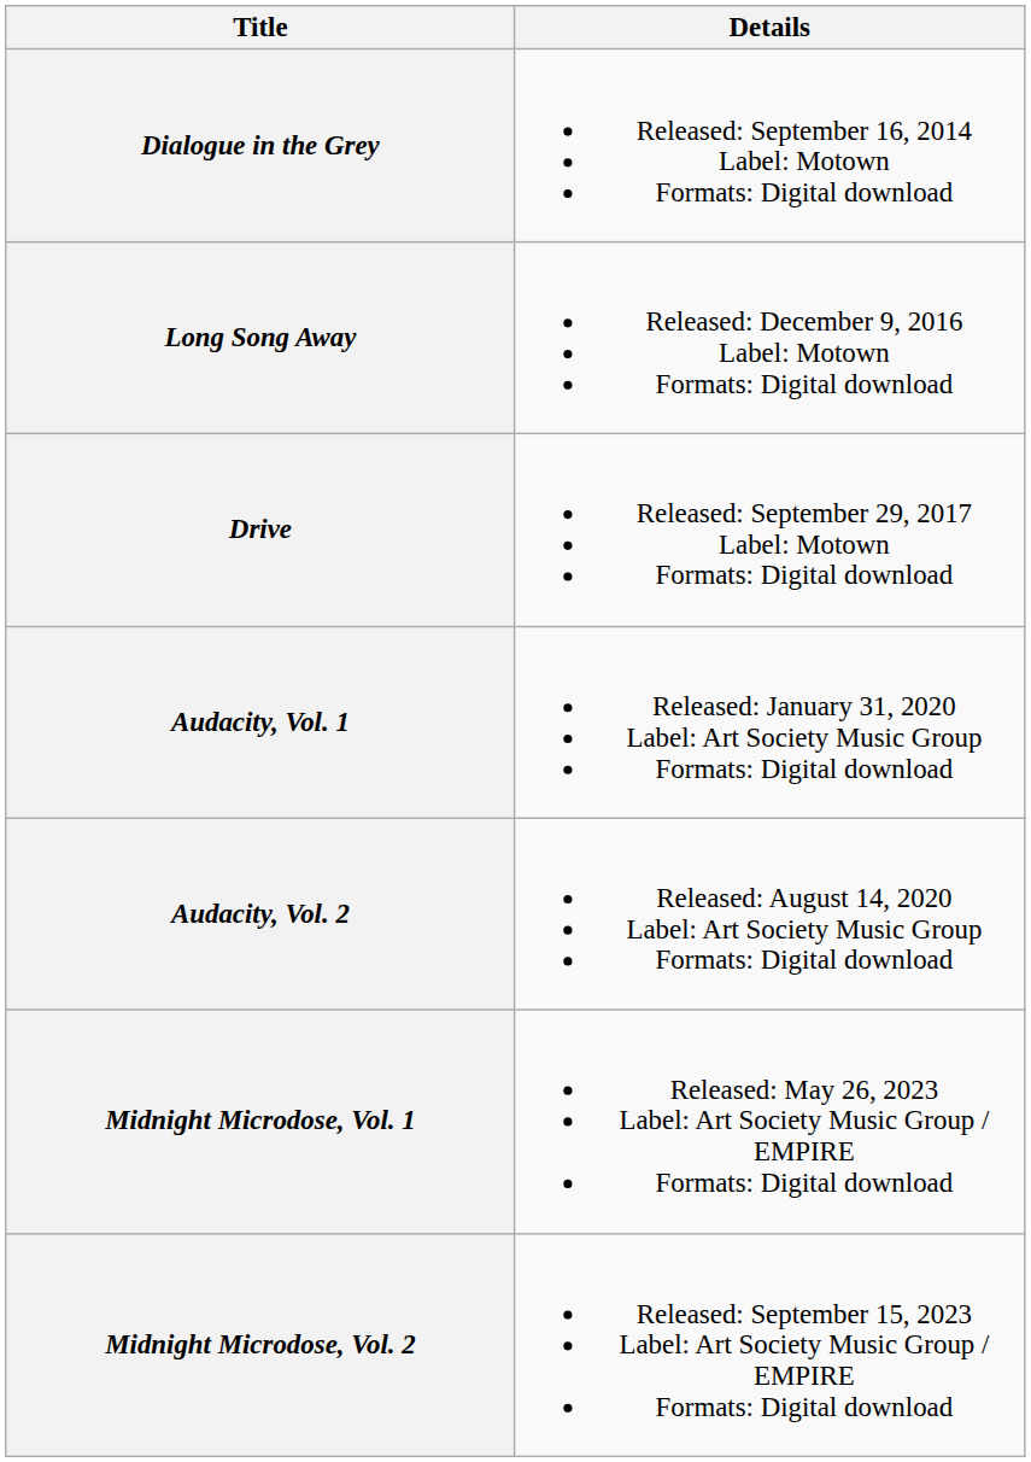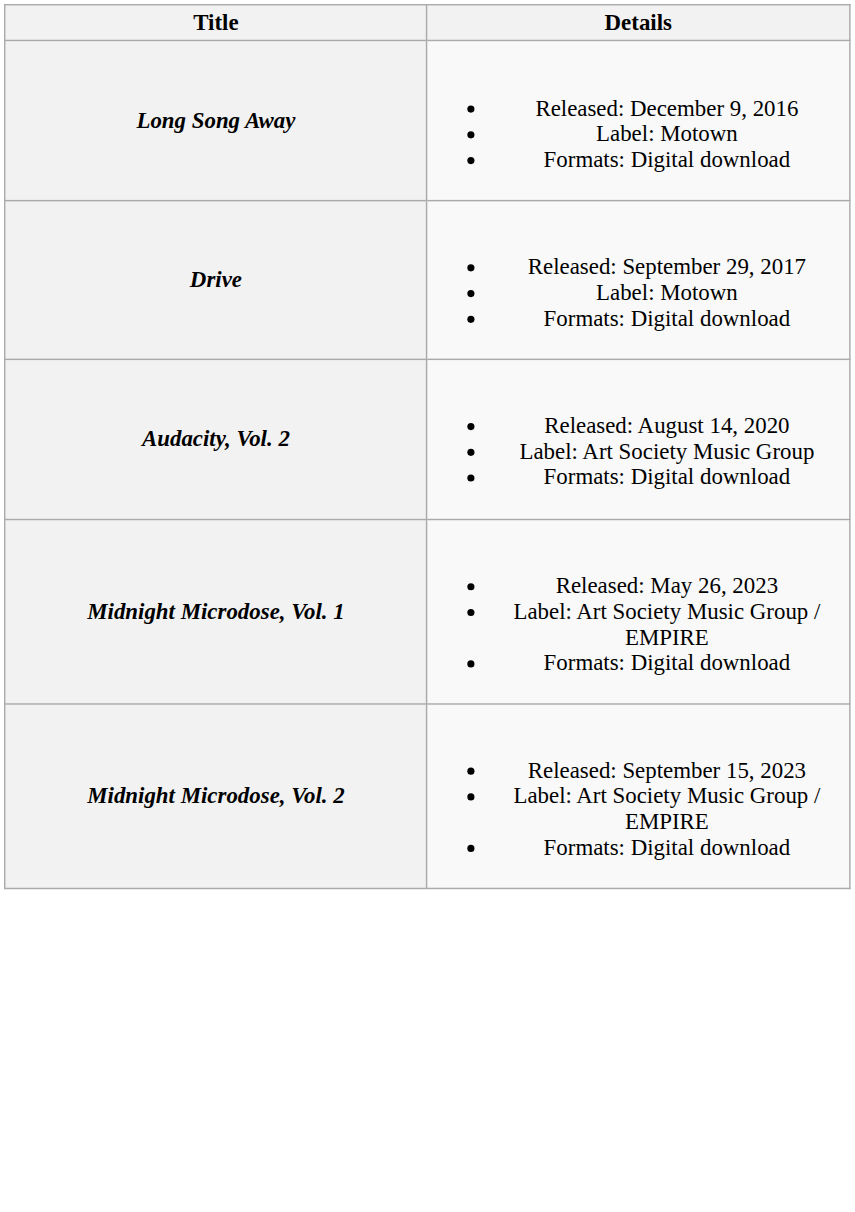- row: Dialogue in the Grey | Released: September 16, 2014 Label: Motown Formats: Digital download
- row: Audacity, Vol. 1 | Released: January 31, 2020 Label: Art Society Music Group Formats: Digital download
